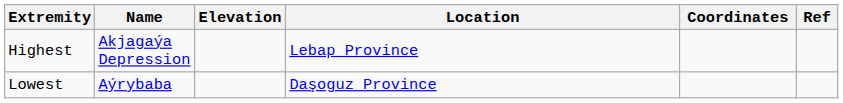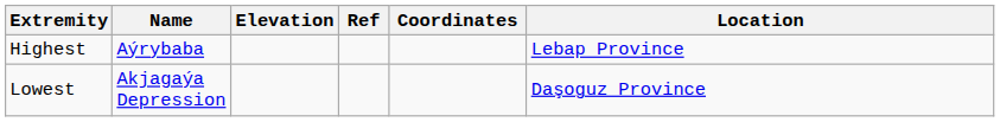columns swapped: Location <-> Ref
Highest | Name: Akjagaýa Depression -> Aýrybaba
Lowest | Name: Aýrybaba -> Akjagaýa Depression
